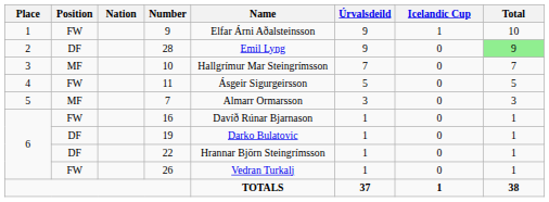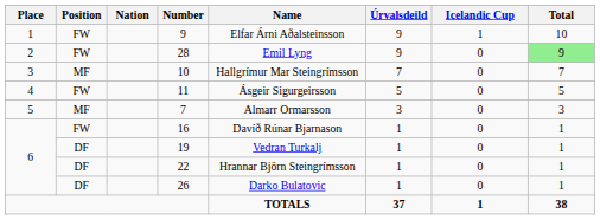28 | Position: DF -> FW
19 | Name: Darko Bulatovic -> Vedran Turkalj
26 | Position: FW -> DF
26 | Name: Vedran Turkalj -> Darko Bulatovic
